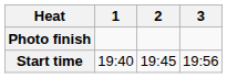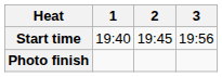rows swapped: Start time <-> Photo finish
